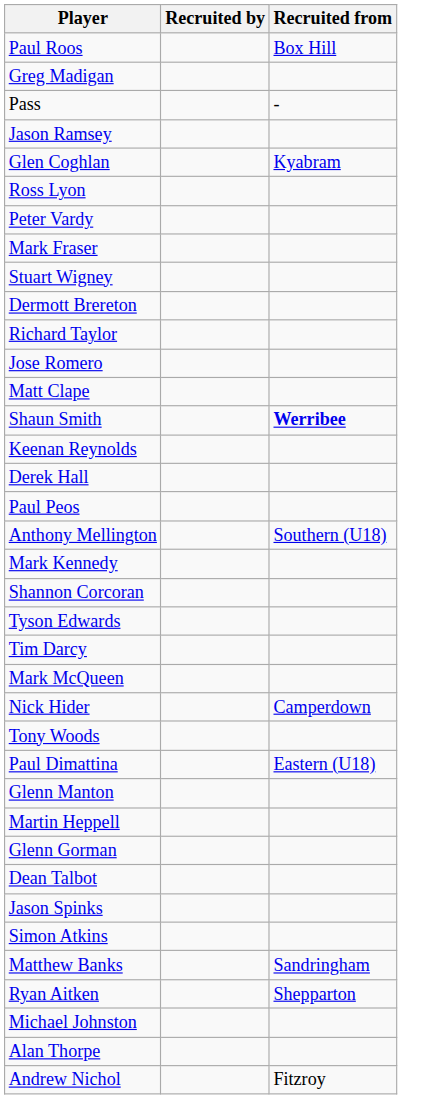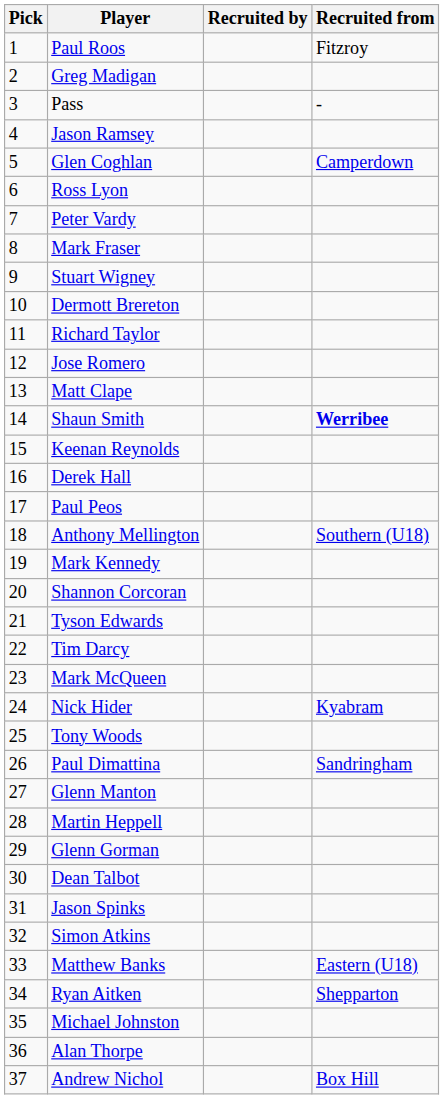+ column: Pick | 1 | 2 | 3 | 4 | 5 | 6 | 7 | 8 | 9 | 10 | 11 | 12 | 13 | 14 | 15 | 16 | 17 | 18 | 19 | 20 | 21 | 22 | 23 | 24 | 25 | 26 | 27 | 28 | 29 | 30 | 31 | 32 | 33 | 34 | 35 | 36 | 37
Paul Roos | Recruited from: Box Hill -> Fitzroy
Glen Coghlan | Recruited from: Kyabram -> Camperdown
Nick Hider | Recruited from: Camperdown -> Kyabram
Paul Dimattina | Recruited from: Eastern (U18) -> Sandringham
Matthew Banks | Recruited from: Sandringham -> Eastern (U18)
Andrew Nichol | Recruited from: Fitzroy -> Box Hill
